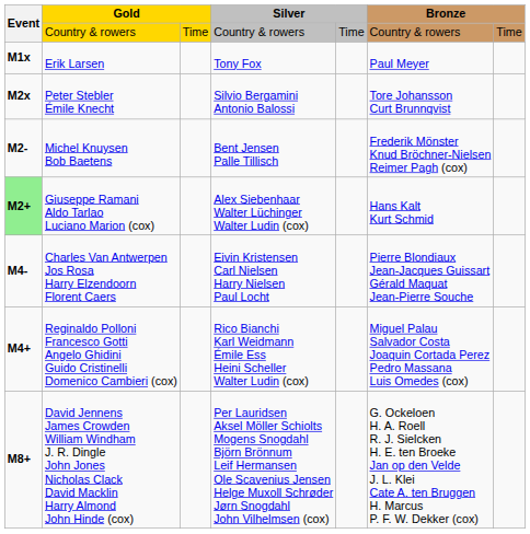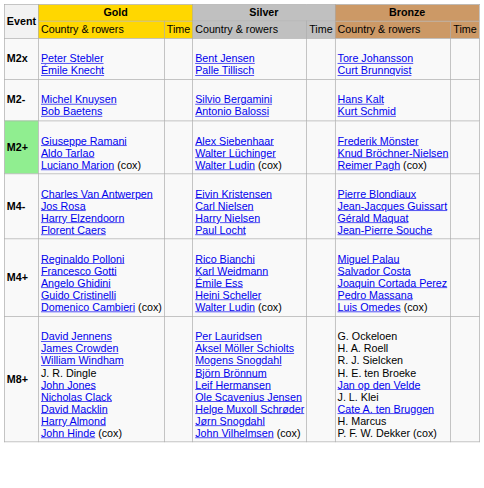- row: M1x | Erik Larsen | Tony Fox | Paul Meyer
Peter Stebler Émile Knecht | column 4: Silvio Bergamini Antonio Balossi -> Bent Jensen Palle Tillisch
Michel Knuysen Bob Baetens | column 4: Bent Jensen Palle Tillisch -> Silvio Bergamini Antonio Balossi
Michel Knuysen Bob Baetens | column 6: Frederik Mönster Knud Bröchner-Nielsen Reimer Pagh (cox) -> Hans Kalt Kurt Schmid
Giuseppe Ramani Aldo Tarlao Luciano Marion (cox) | column 6: Hans Kalt Kurt Schmid -> Frederik Mönster Knud Bröchner-Nielsen Reimer Pagh (cox)
